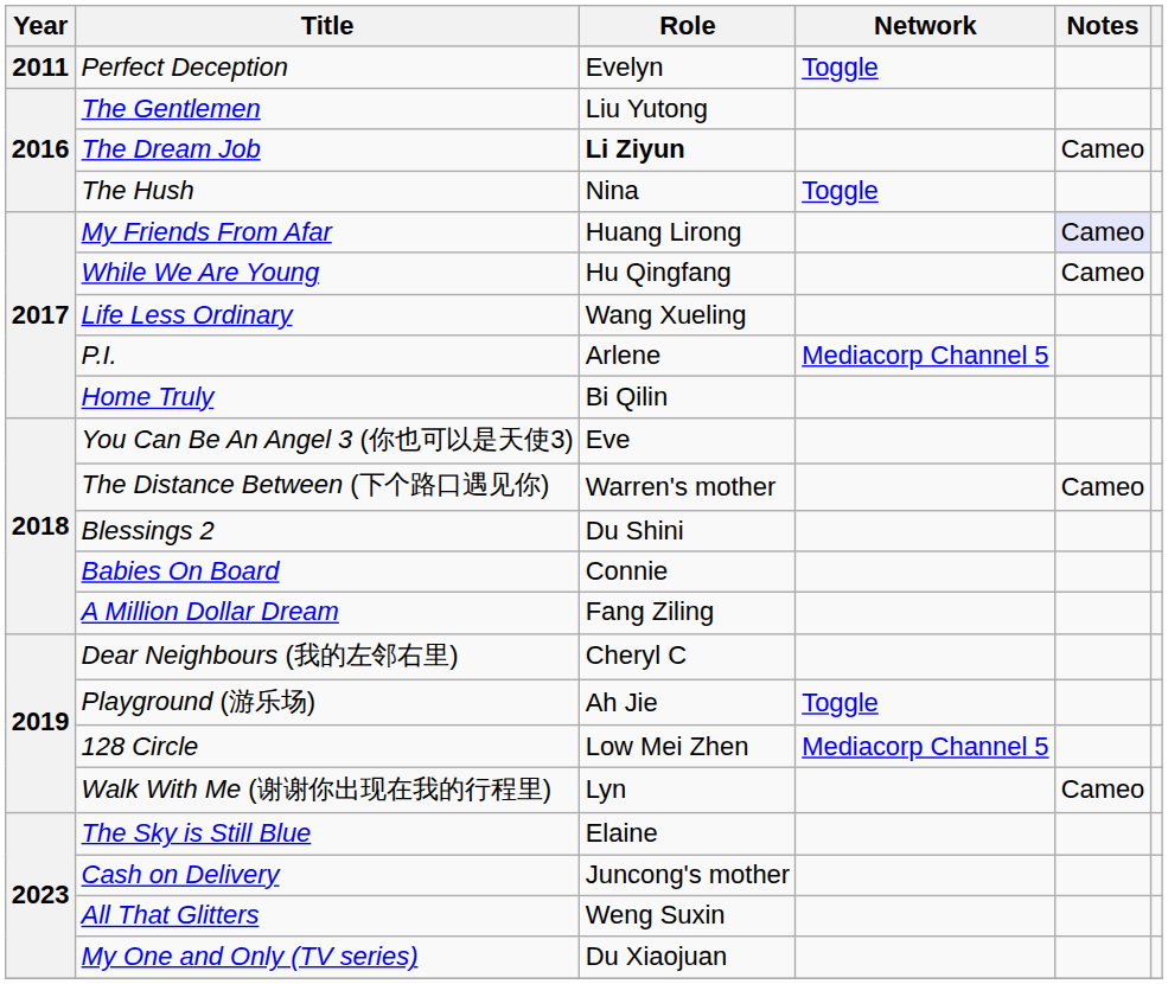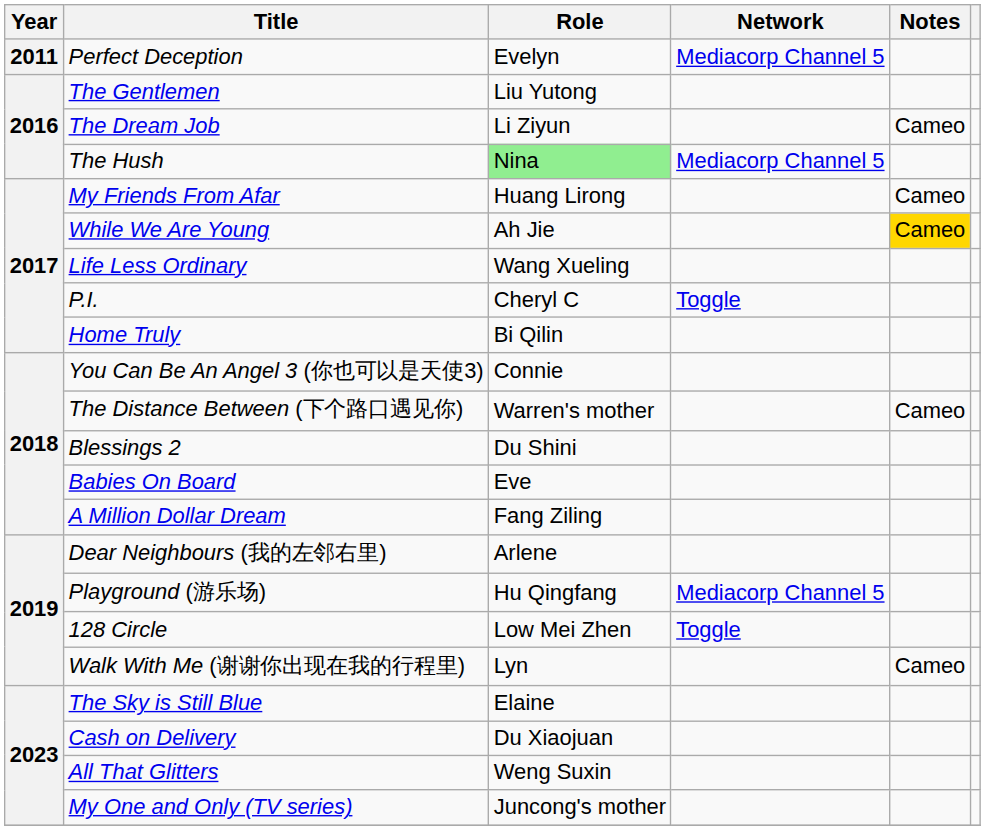Perfect Deception | Network: Toggle -> Mediacorp Channel 5
The Dream Job | Role: bold -> normal
The Hush | Role: no background -> lightgreen background
The Hush | Network: Toggle -> Mediacorp Channel 5
My Friends From Afar | Notes: lavender background -> no background
While We Are Young | Role: Hu Qingfang -> Ah Jie
While We Are Young | Notes: no background -> gold background
P.I. | Role: Arlene -> Cheryl C
P.I. | Network: Mediacorp Channel 5 -> Toggle
You Can Be An Angel 3 (你也可以是天使3) | Role: Eve -> Connie
Babies On Board | Role: Connie -> Eve
Dear Neighbours (我的左邻右里) | Role: Cheryl C -> Arlene
Playground (游乐场) | Role: Ah Jie -> Hu Qingfang
Playground (游乐场) | Network: Toggle -> Mediacorp Channel 5
128 Circle | Network: Mediacorp Channel 5 -> Toggle
Cash on Delivery | Role: Juncong's mother -> Du Xiaojuan
My One and Only (TV series) | Role: Du Xiaojuan -> Juncong's mother
